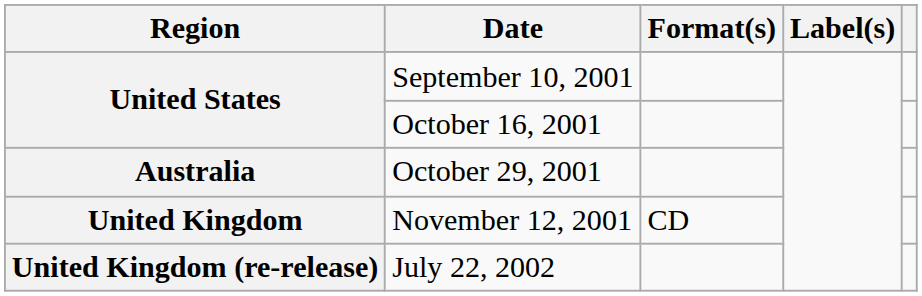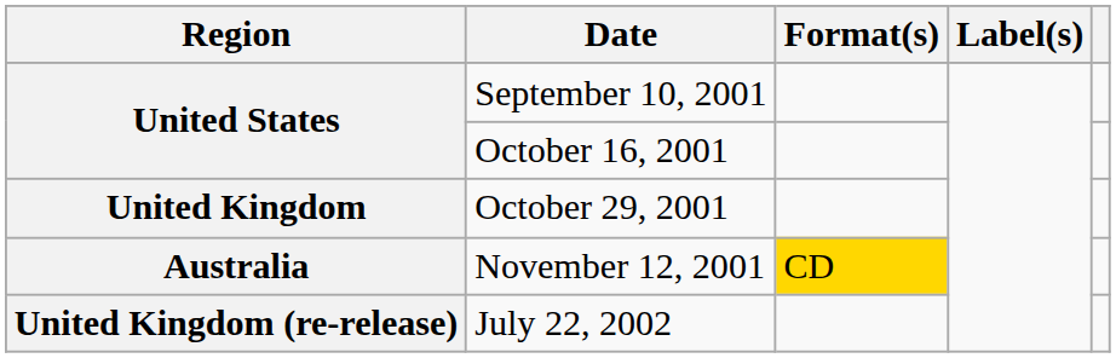October 29, 2001 | Region: Australia -> United Kingdom
November 12, 2001 | Region: United Kingdom -> Australia
November 12, 2001 | Format(s): no background -> gold background
